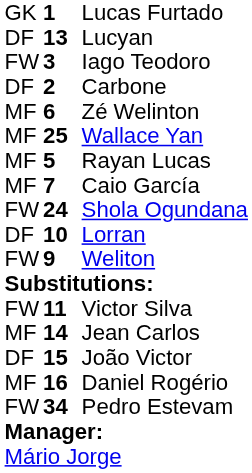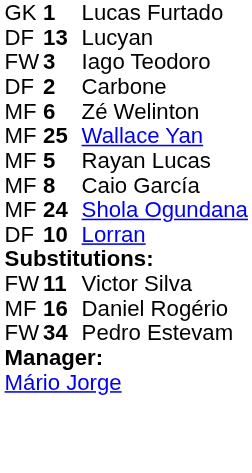Caio García | column 2: 7 -> 8
Shola Ogundana | column 1: FW -> MF
- row: FW | 9 | Weliton
- row: MF | 14 | Jean Carlos
- row: DF | 15 | João Victor
